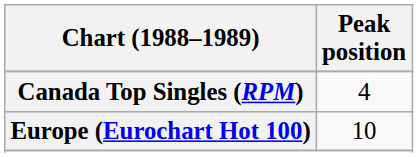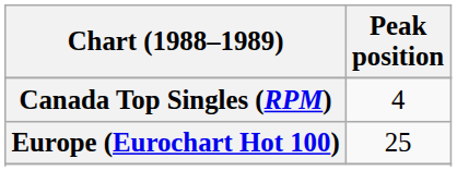Europe (Eurochart Hot 100) | Peak position: 10 -> 25
